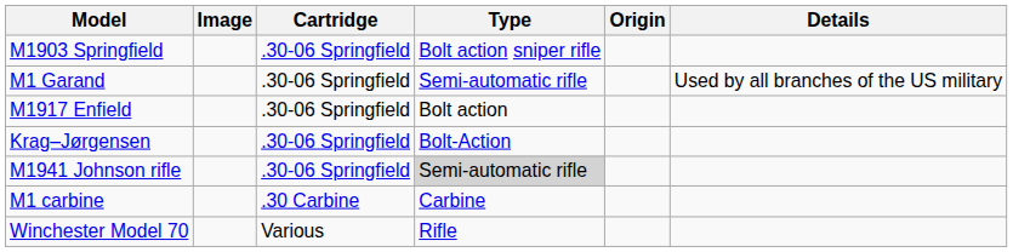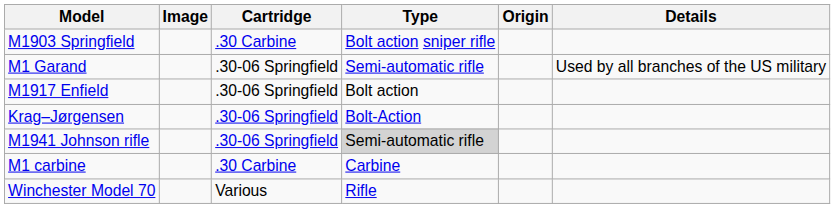M1903 Springfield | Cartridge: .30-06 Springfield -> .30 Carbine
